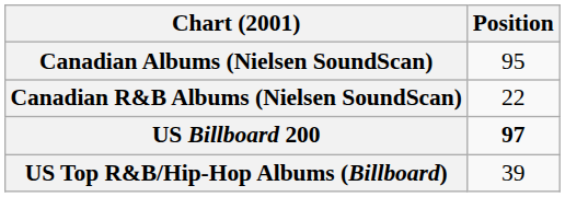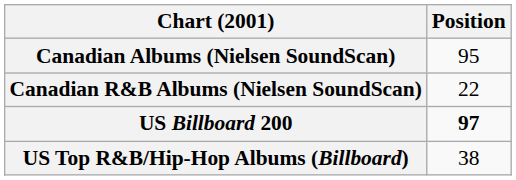US Top R&B/Hip-Hop Albums (Billboard) | Position: 39 -> 38
